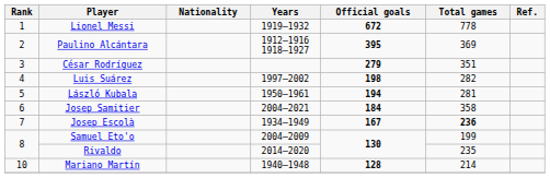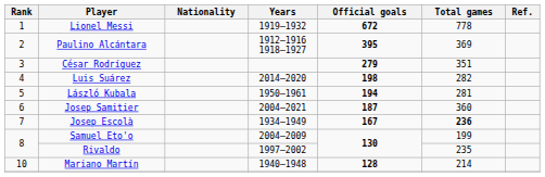Luis Suárez | Years: 1997–2002 -> 2014–2020
Josep Samitier | Official goals: 184 -> 187
Josep Samitier | Total games: 358 -> 360
Rivaldo | Years: 2014–2020 -> 1997–2002
